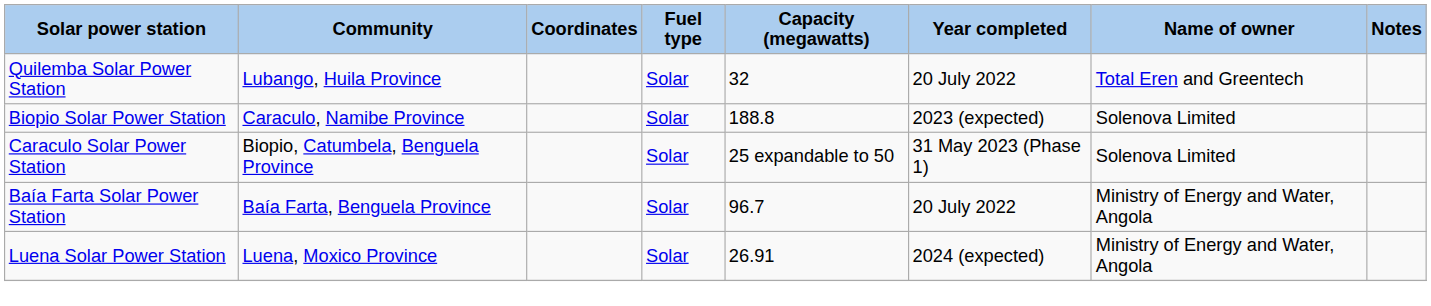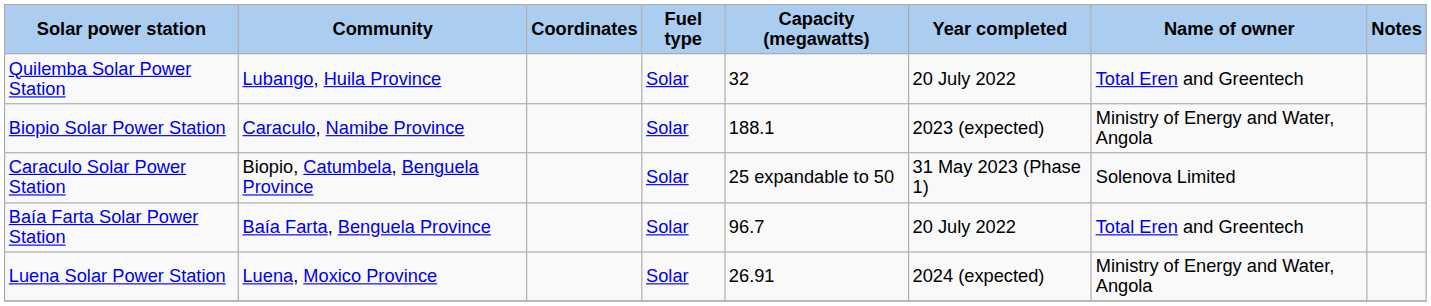Biopio Solar Power Station | Capacity (megawatts): 188.8 -> 188.1
Biopio Solar Power Station | Name of owner: Solenova Limited -> Ministry of Energy and Water, Angola
Baía Farta Solar Power Station | Name of owner: Ministry of Energy and Water, Angola -> Total Eren and Greentech
